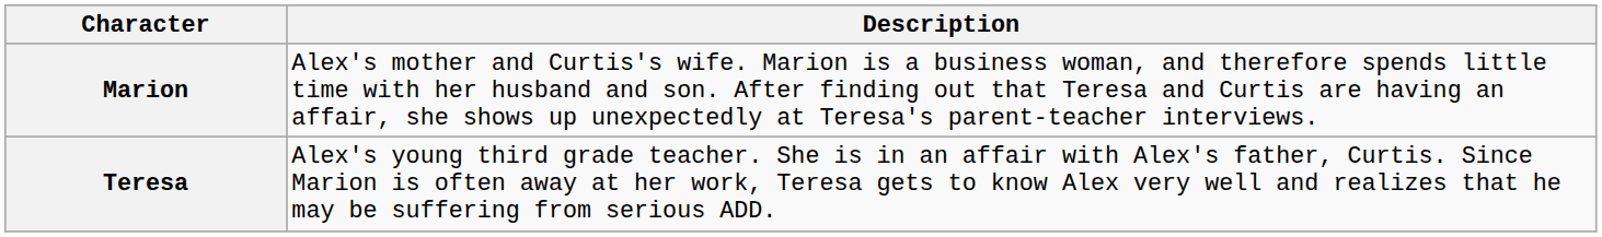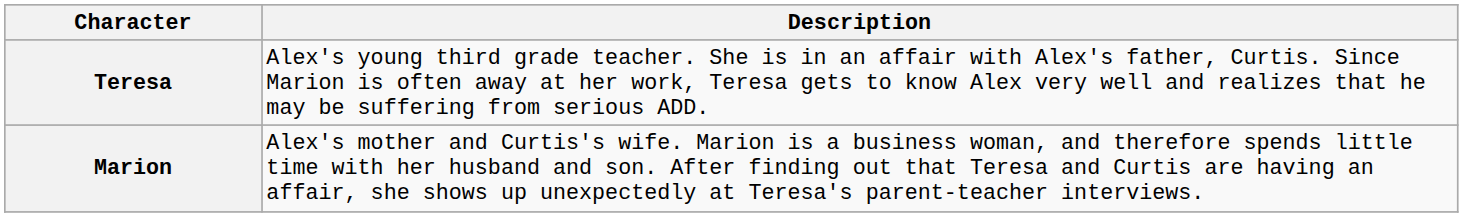rows swapped: Teresa <-> Marion
